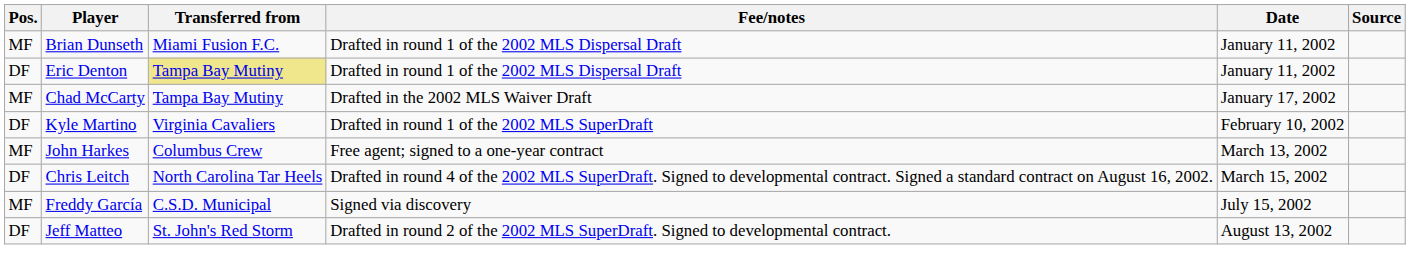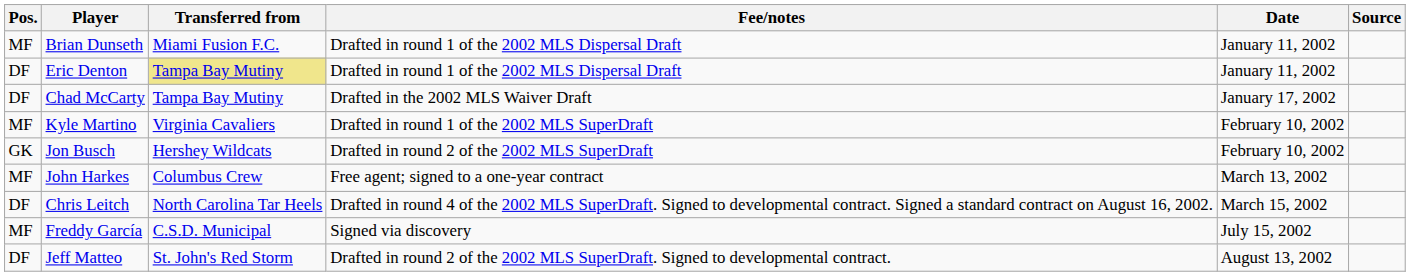Chad McCarty | Pos.: MF -> DF
Kyle Martino | Pos.: DF -> MF
+ row: GK | Jon Busch | Hershey Wildcats | Drafted in round 2 of the 2002 MLS SuperDraft | February 10, 2002
